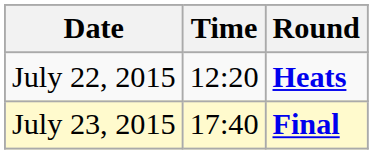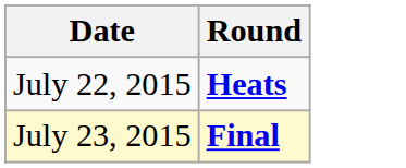- column: Time | 12:20 | 17:40
